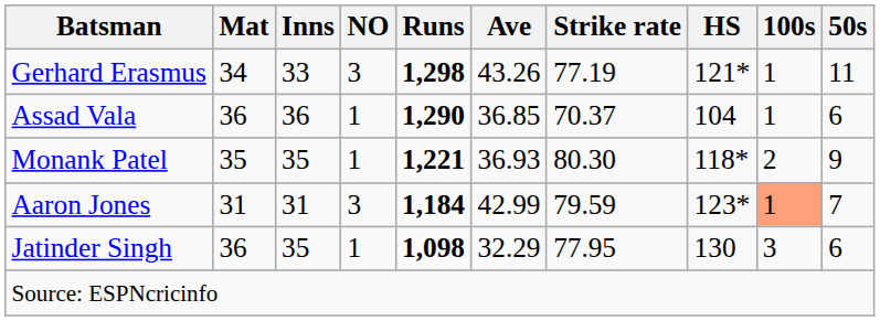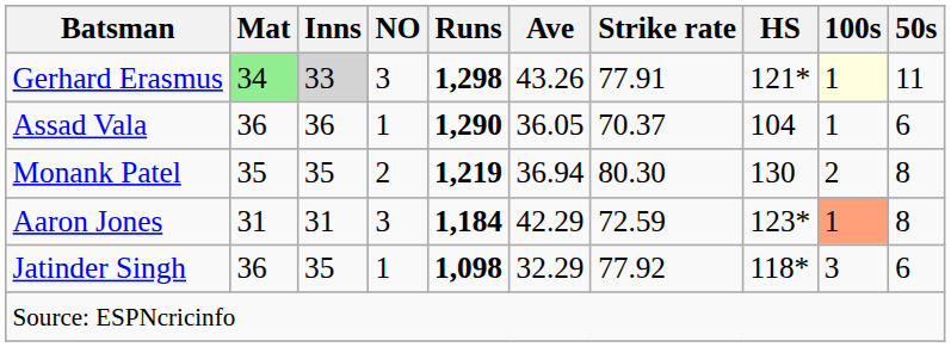Gerhard Erasmus | Mat: no background -> lightgreen background
Gerhard Erasmus | Inns: no background -> lightgrey background
Gerhard Erasmus | Strike rate: 77.19 -> 77.91
Gerhard Erasmus | 100s: no background -> lightyellow background
Assad Vala | Ave: 36.85 -> 36.05
Monank Patel | NO: 1 -> 2
Monank Patel | Runs: 1,221 -> 1,219
Monank Patel | Ave: 36.93 -> 36.94
Monank Patel | HS: 118* -> 130
Monank Patel | 50s: 9 -> 8
Aaron Jones | Ave: 42.99 -> 42.29
Aaron Jones | Strike rate: 79.59 -> 72.59
Aaron Jones | 50s: 7 -> 8
Jatinder Singh | Strike rate: 77.95 -> 77.92
Jatinder Singh | HS: 130 -> 118*
